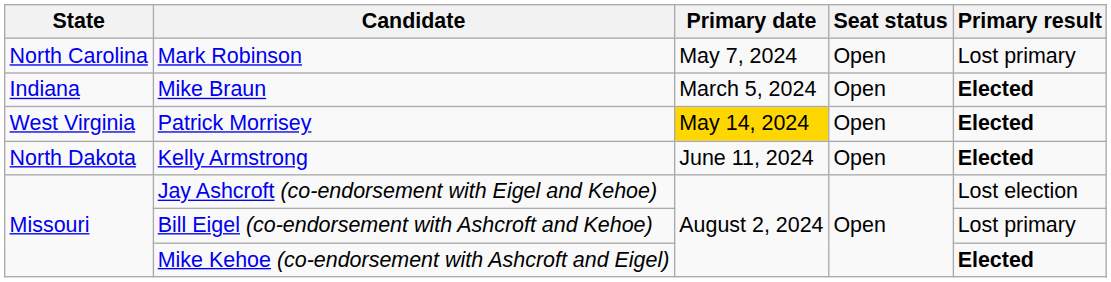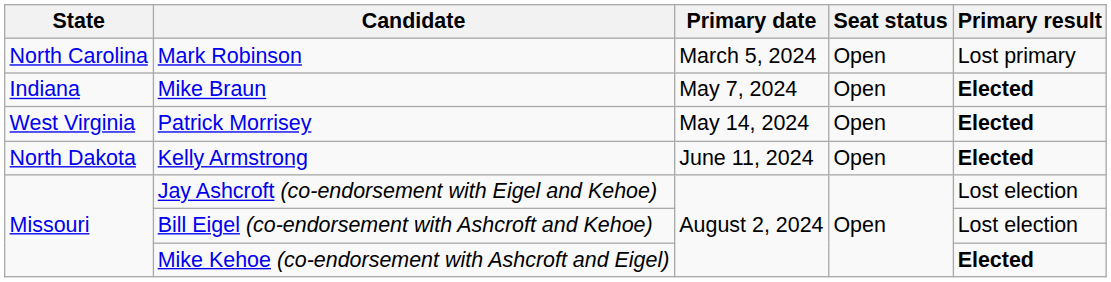Mark Robinson | Primary date: May 7, 2024 -> March 5, 2024
Mike Braun | Primary date: March 5, 2024 -> May 7, 2024
Patrick Morrisey | Primary date: gold background -> no background
Bill Eigel (co-endorsement with Ashcroft and Kehoe) | Primary result: Lost primary -> Lost election
